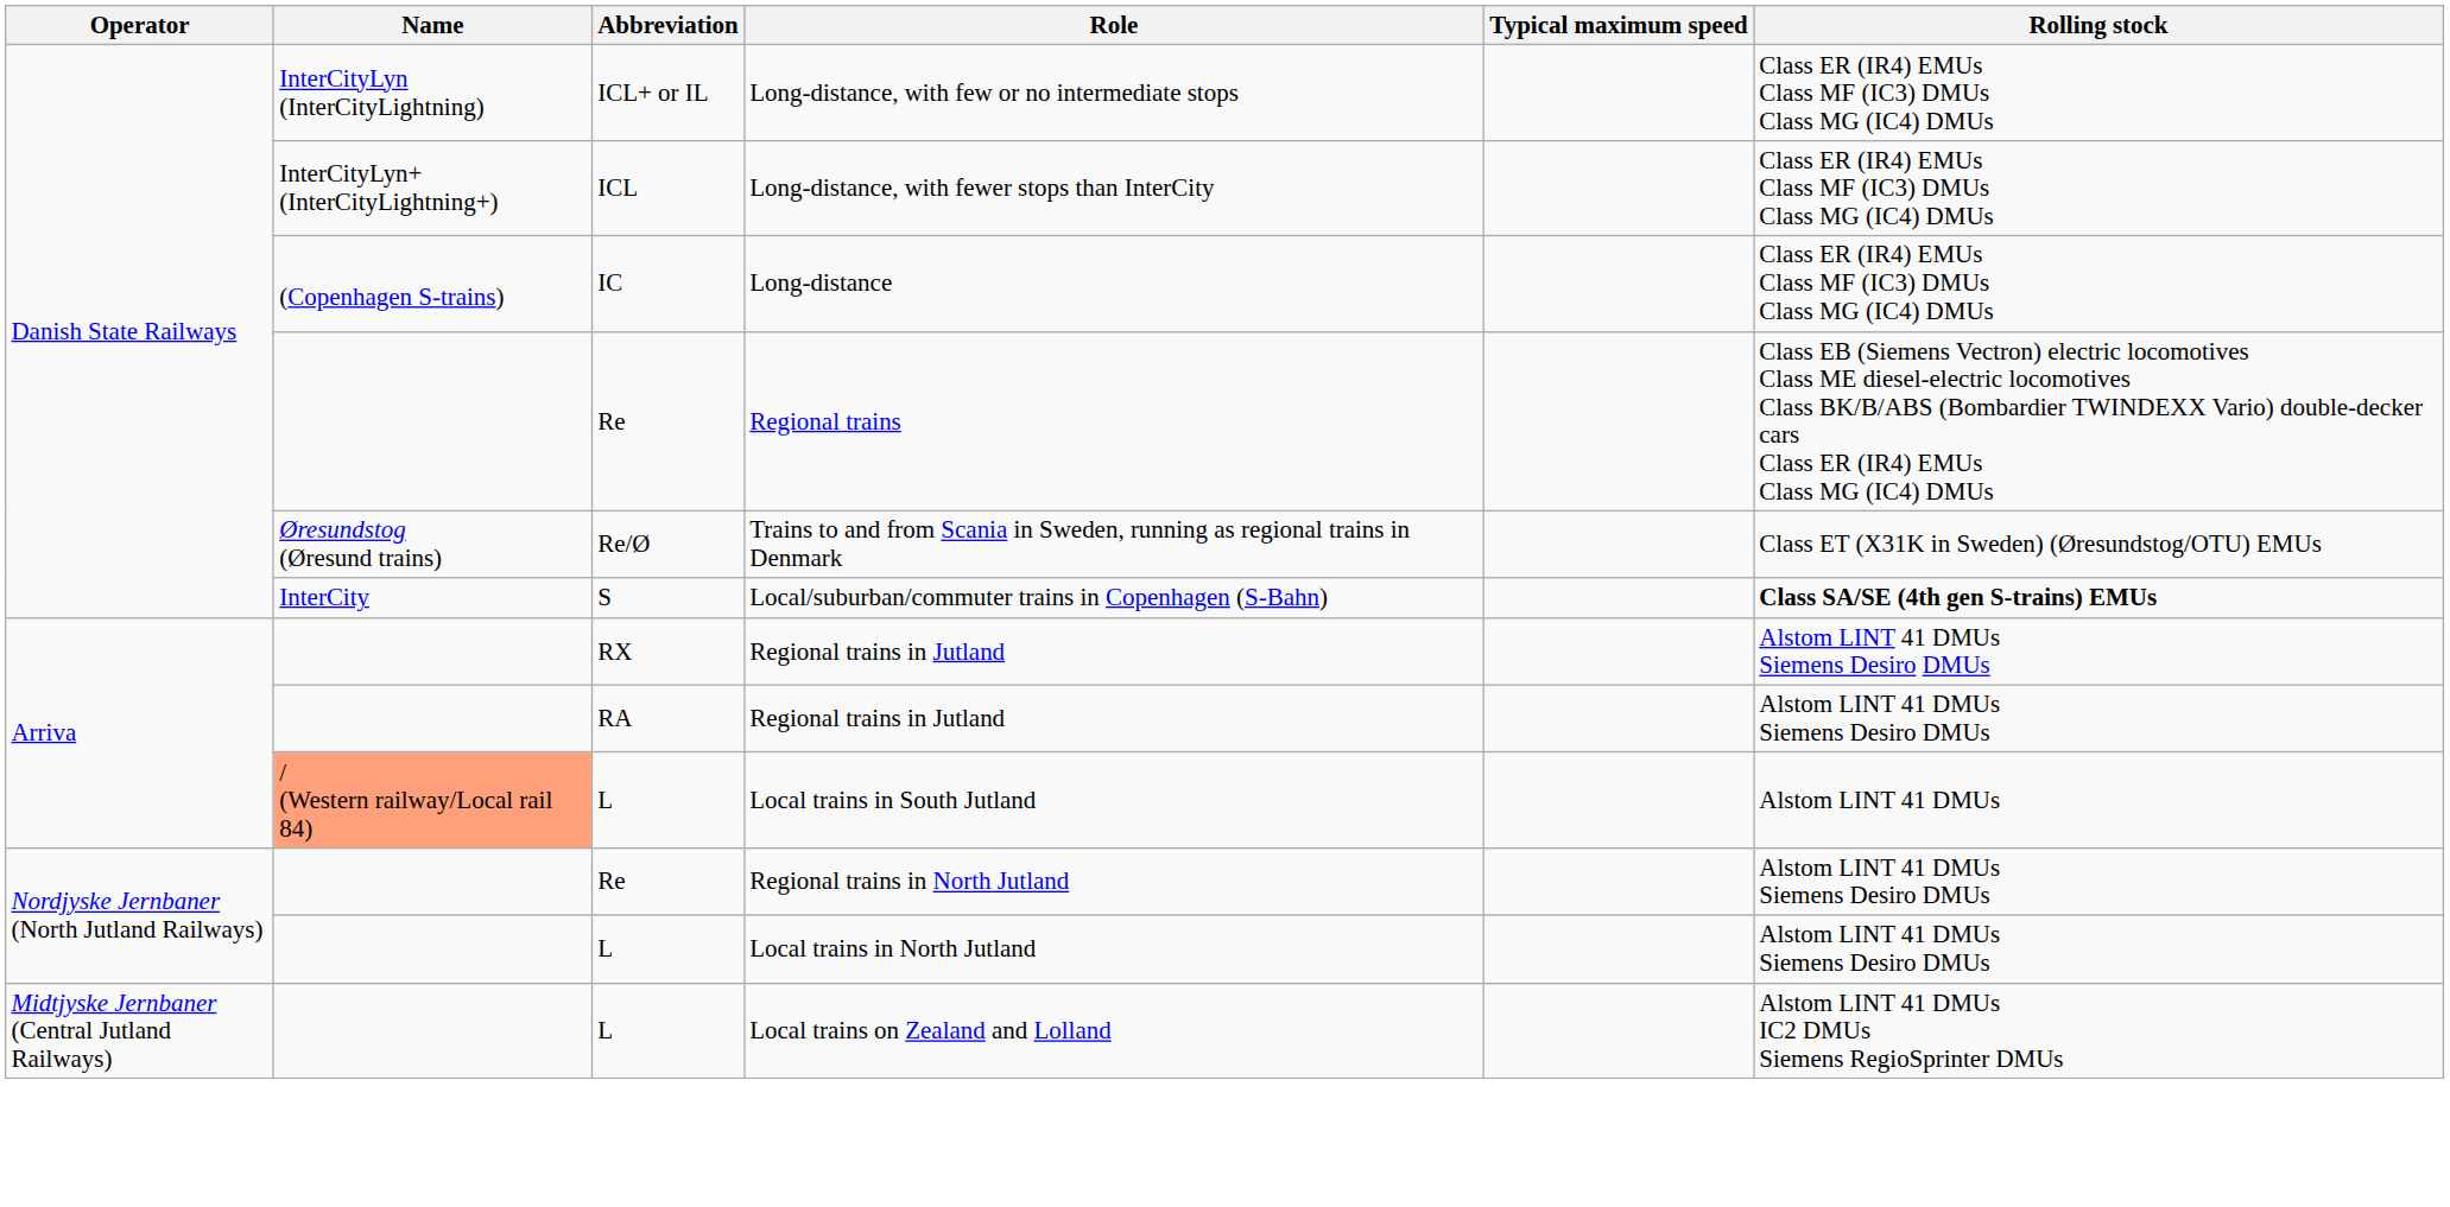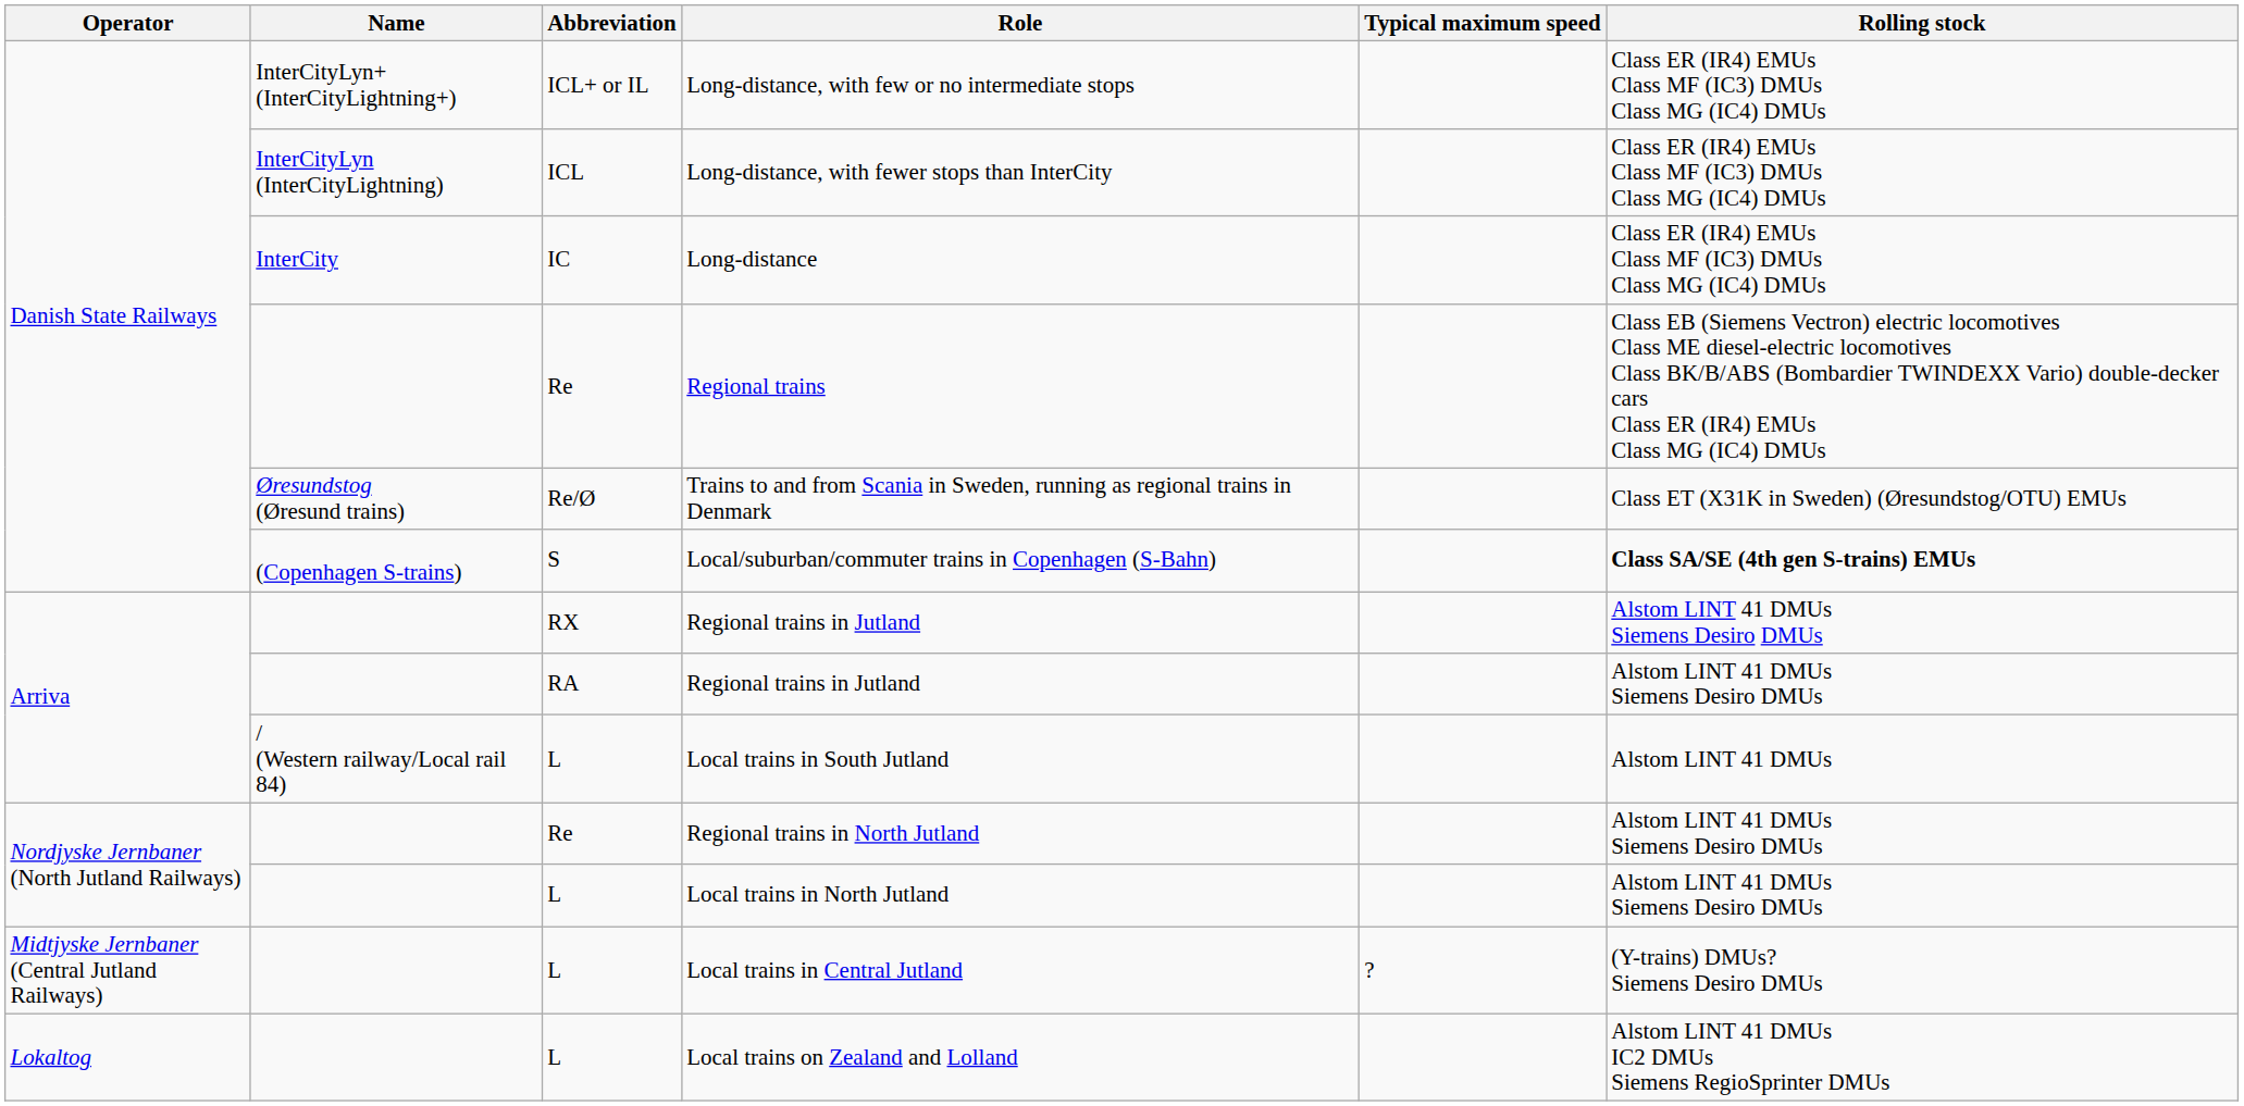Long-distance, with few or no intermediate stops | Name: InterCityLyn (InterCityLightning) -> InterCityLyn+ (InterCityLightning+)
Long-distance, with fewer stops than InterCity | Name: InterCityLyn+ (InterCityLightning+) -> InterCityLyn (InterCityLightning)
Long-distance | Name: (Copenhagen S-trains) -> InterCity
Local/suburban/commuter trains in Copenhagen (S-Bahn) | Name: InterCity -> (Copenhagen S-trains)
Local trains in South Jutland | Name: lightsalmon background -> no background
+ row: Midtjyske Jernbaner (Central Jutland Railways) | L | Local trains in Central Jutland | ? | (Y-trains) DMUs? Siemens Desiro DMUs
Local trains on Zealand and Lolland | Operator: Midtjyske Jernbaner (Central Jutland Railways) -> Lokaltog
